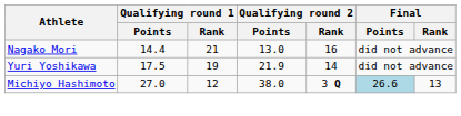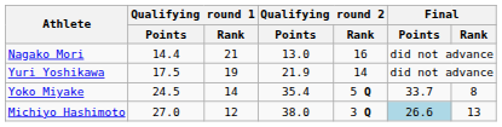+ row: Yoko Miyake | 24.5 | 14 | 35.4 | 5 Q | 33.7 | 8
